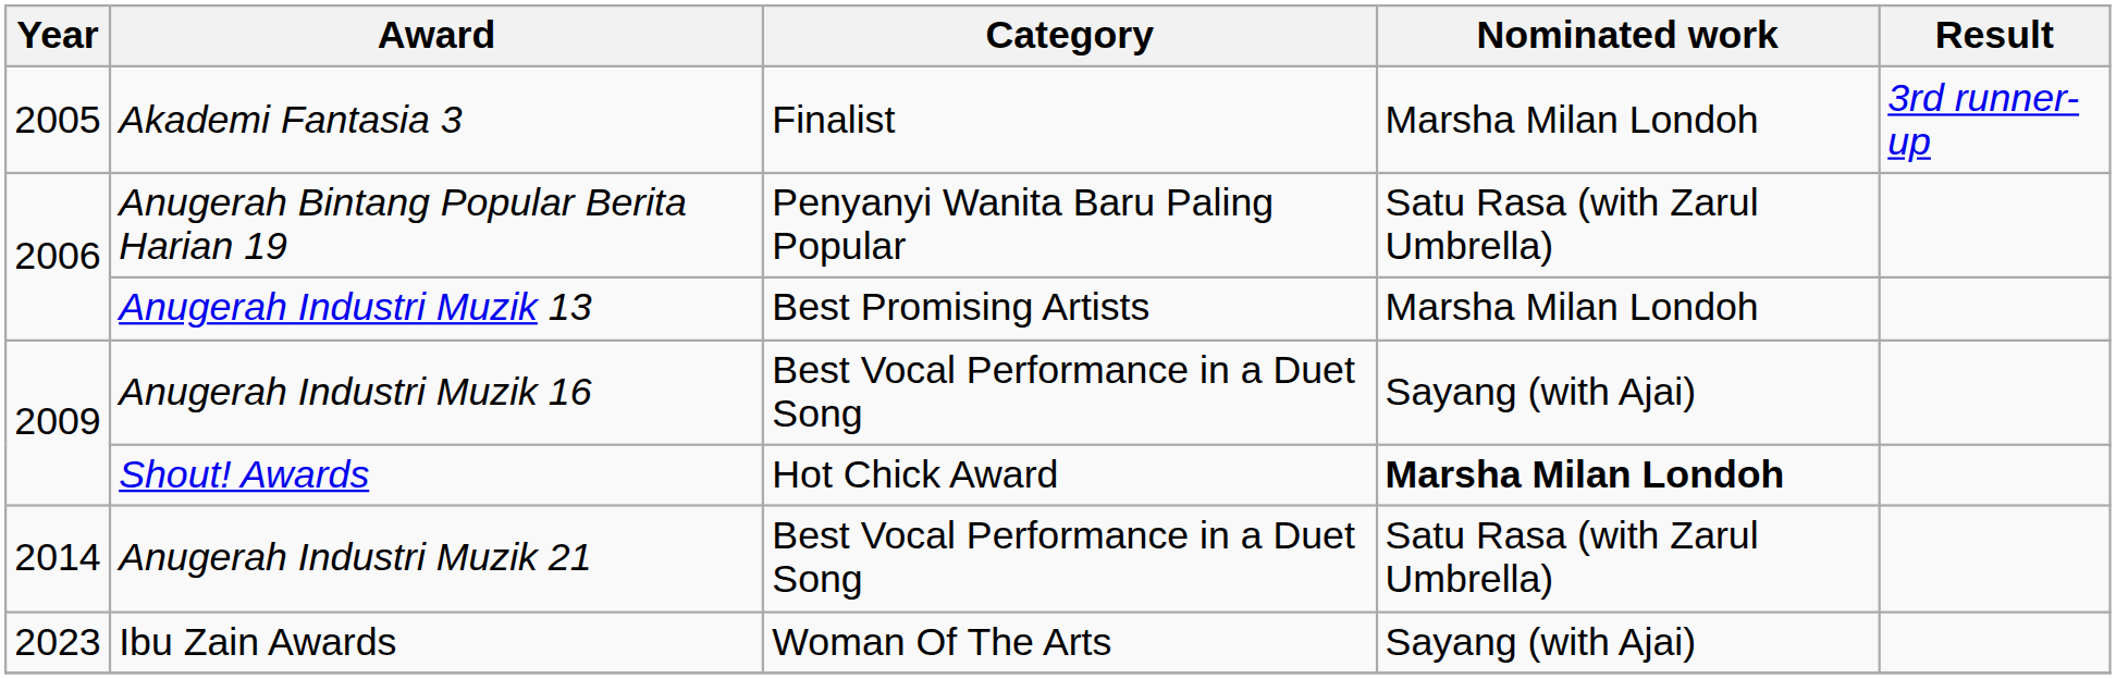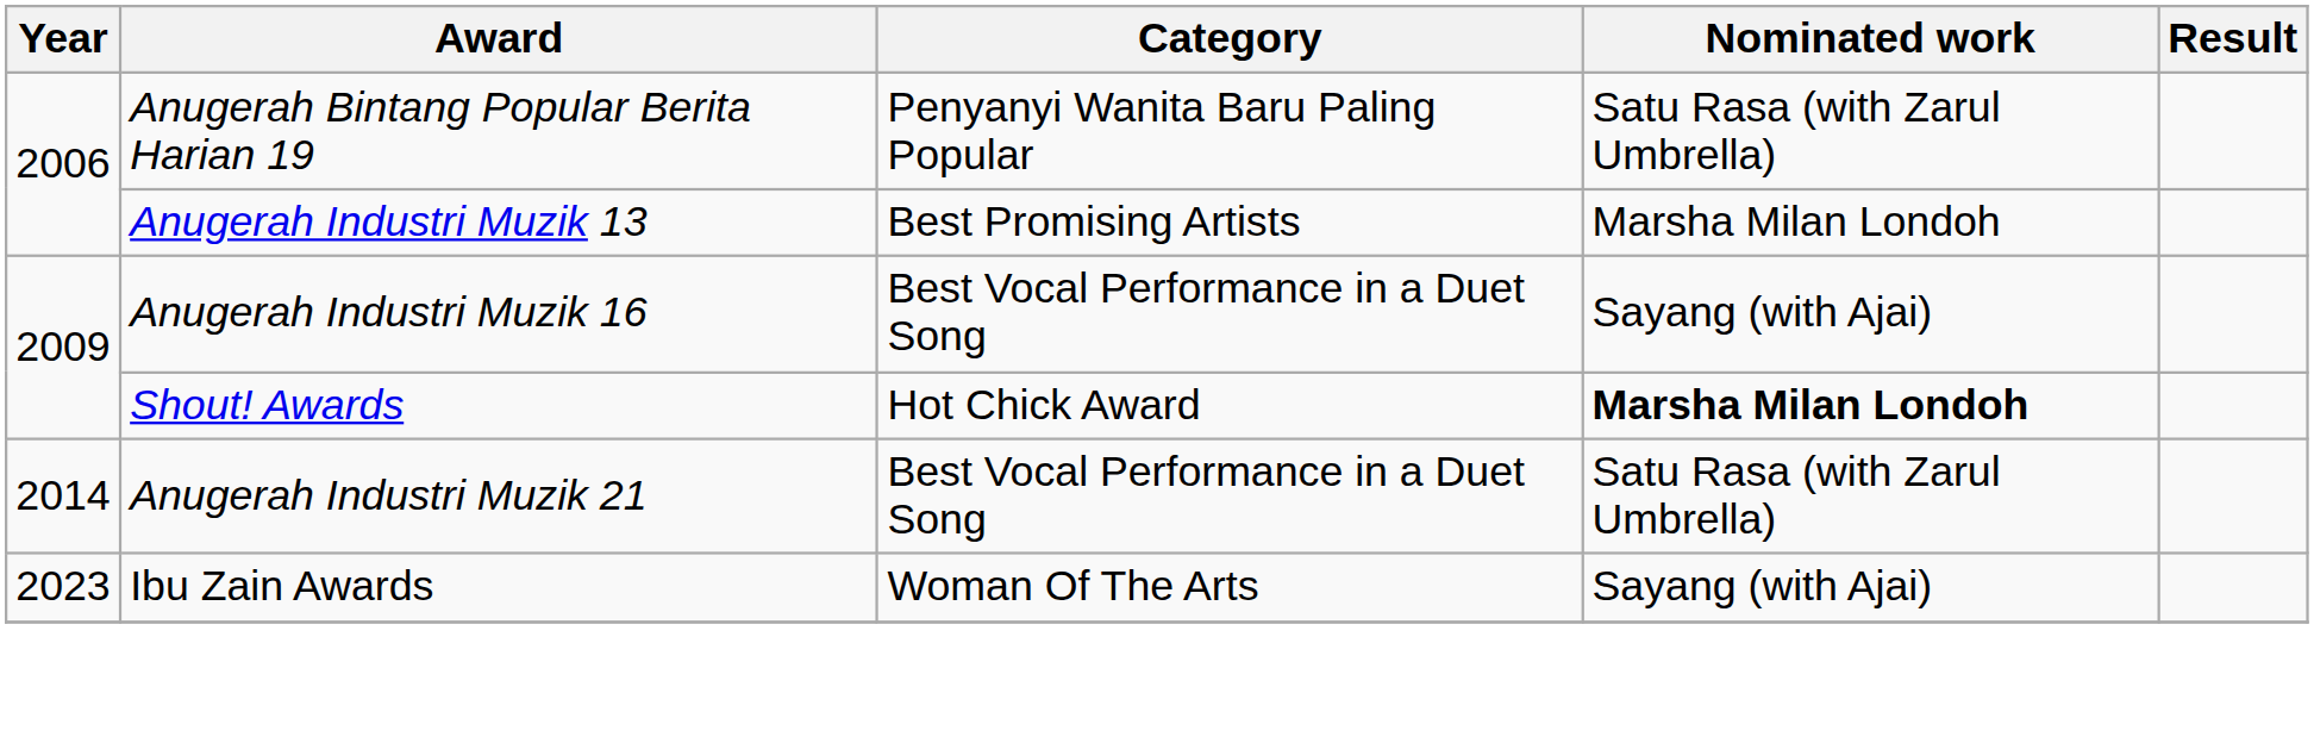- row: 2005 | Akademi Fantasia 3 | Finalist | Marsha Milan Londoh | 3rd runner-up
